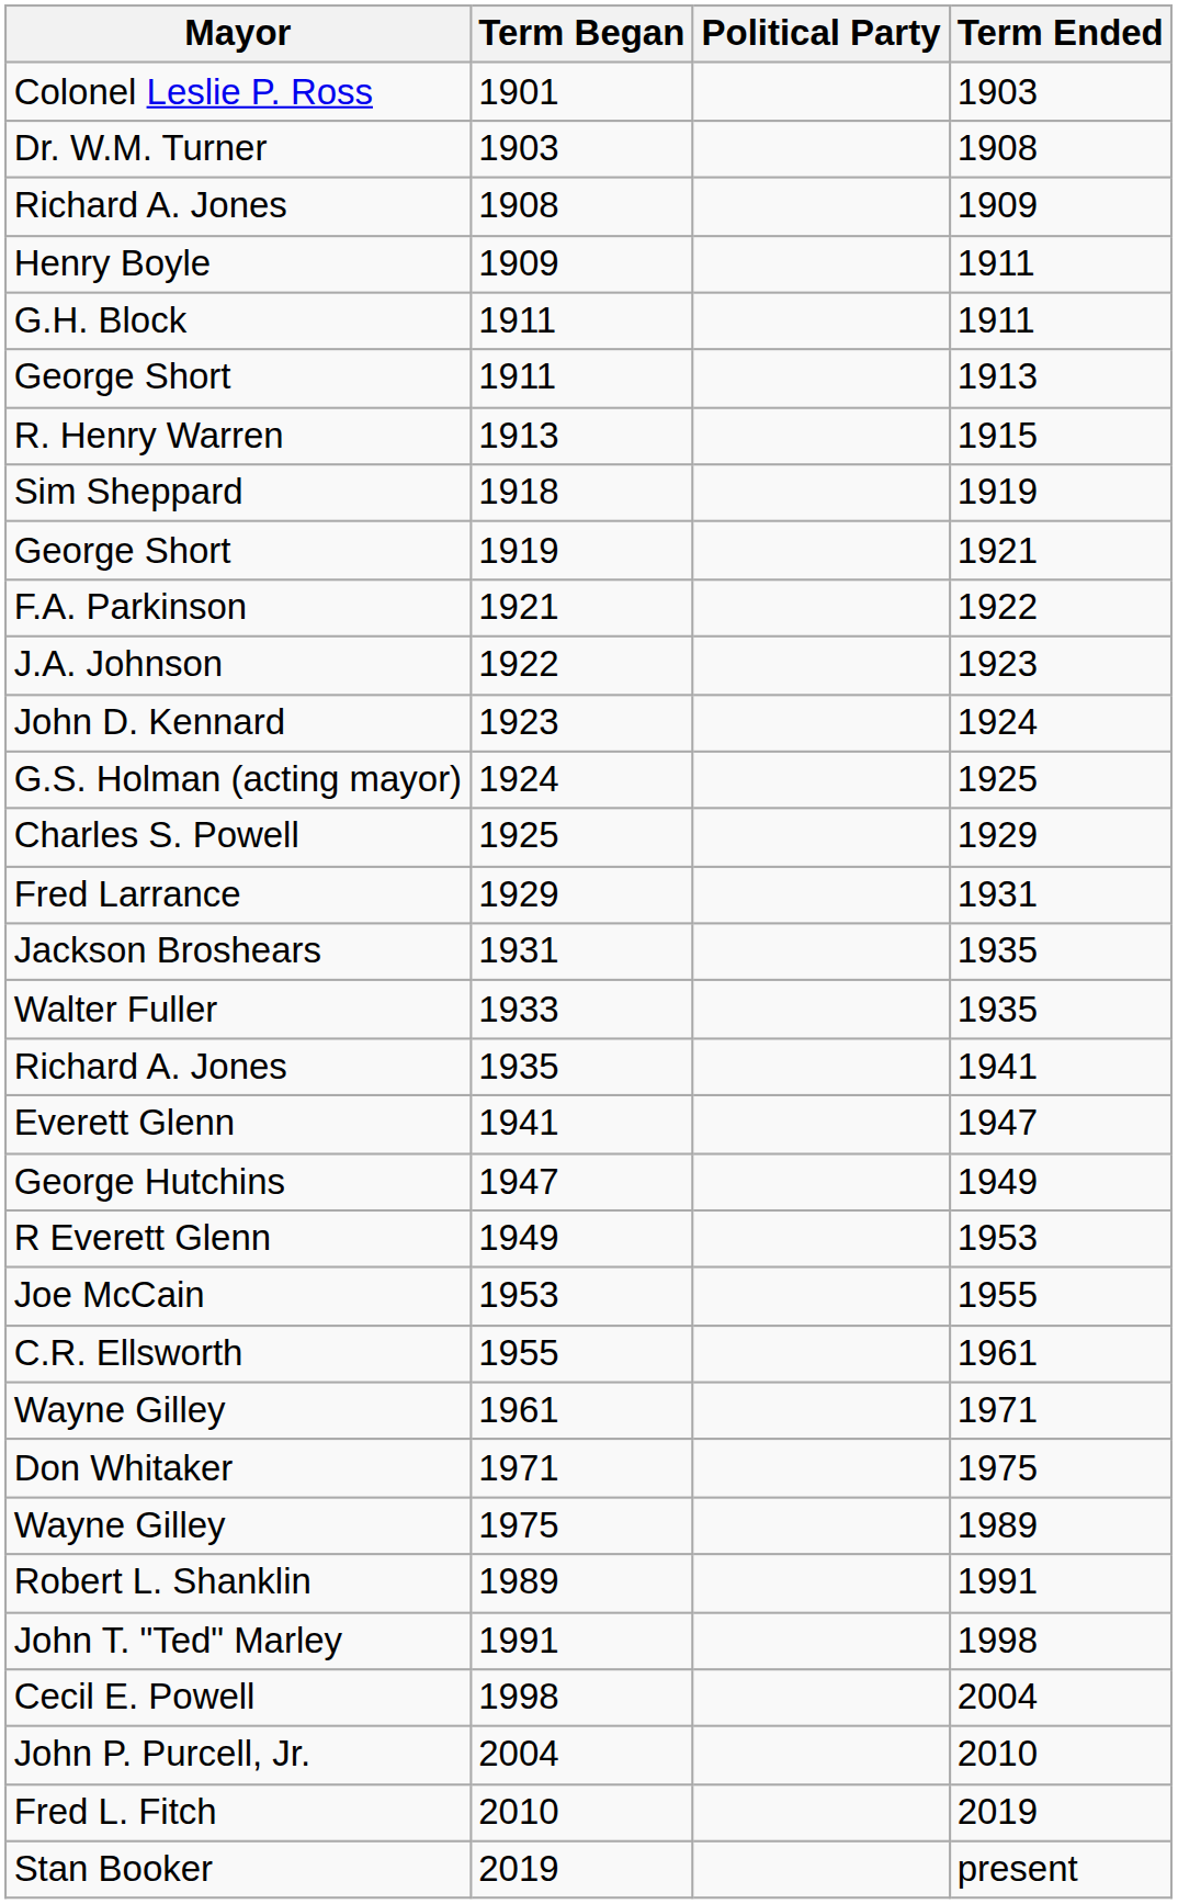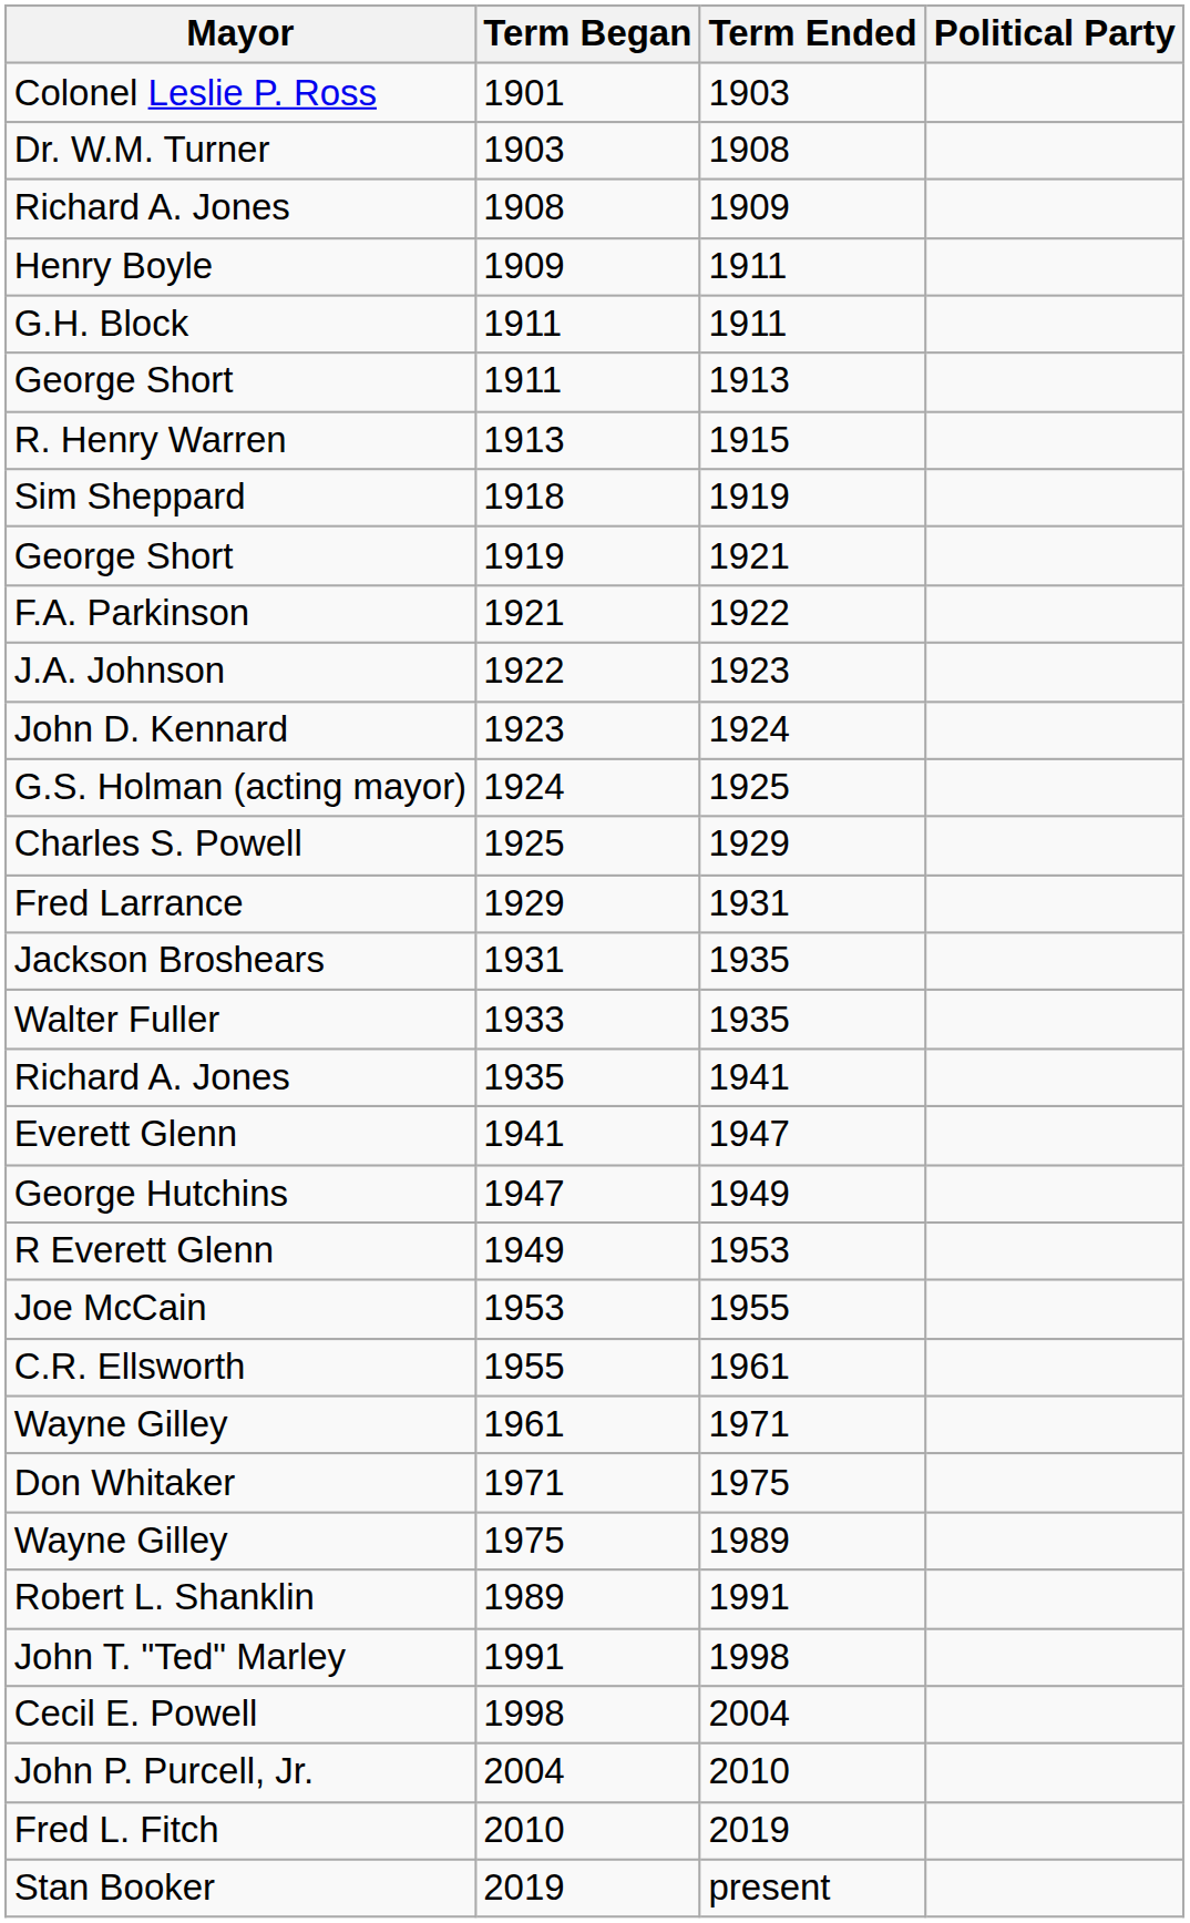columns swapped: Term Ended <-> Political Party
